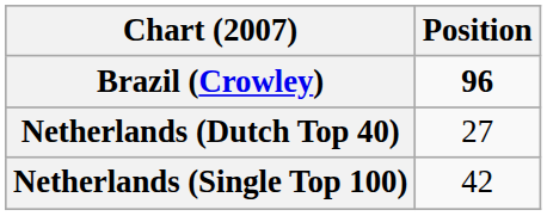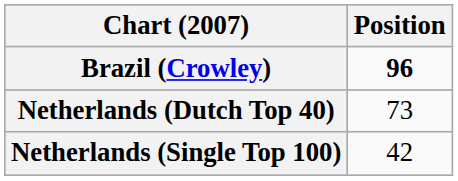Netherlands (Dutch Top 40) | Position: 27 -> 73
